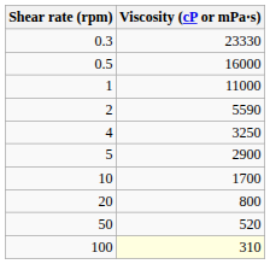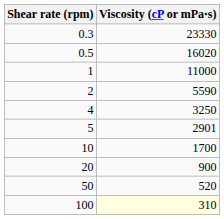0.5 | Viscosity (cP or mPa⋅s): 16000 -> 16020
5 | Viscosity (cP or mPa⋅s): 2900 -> 2901
20 | Viscosity (cP or mPa⋅s): 800 -> 900
